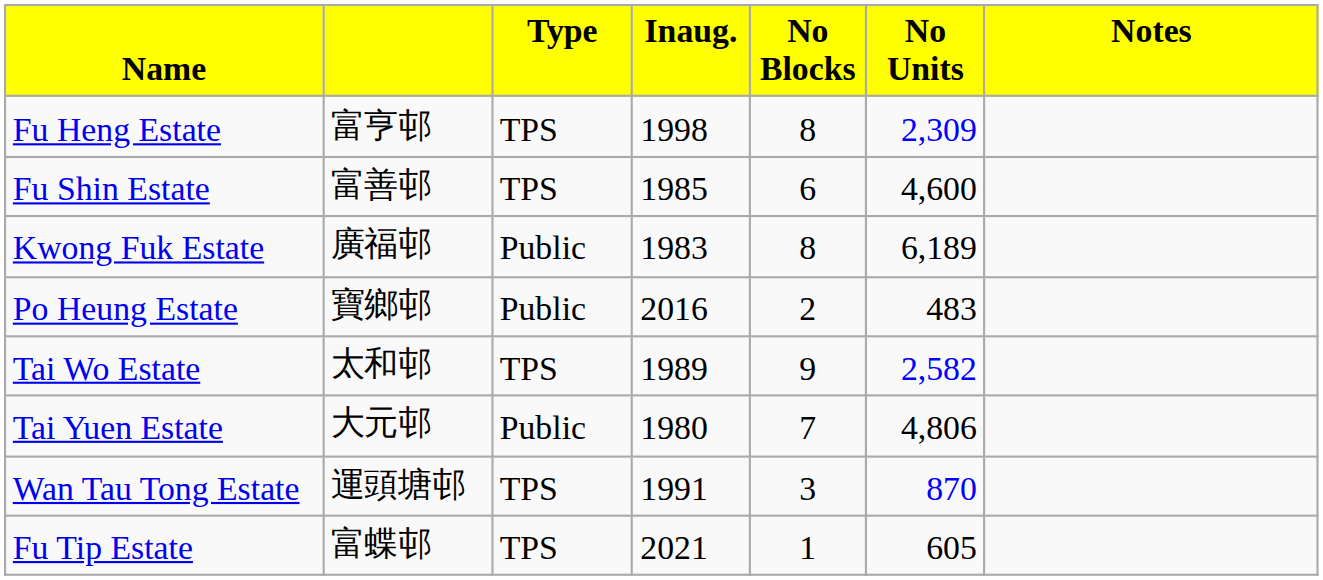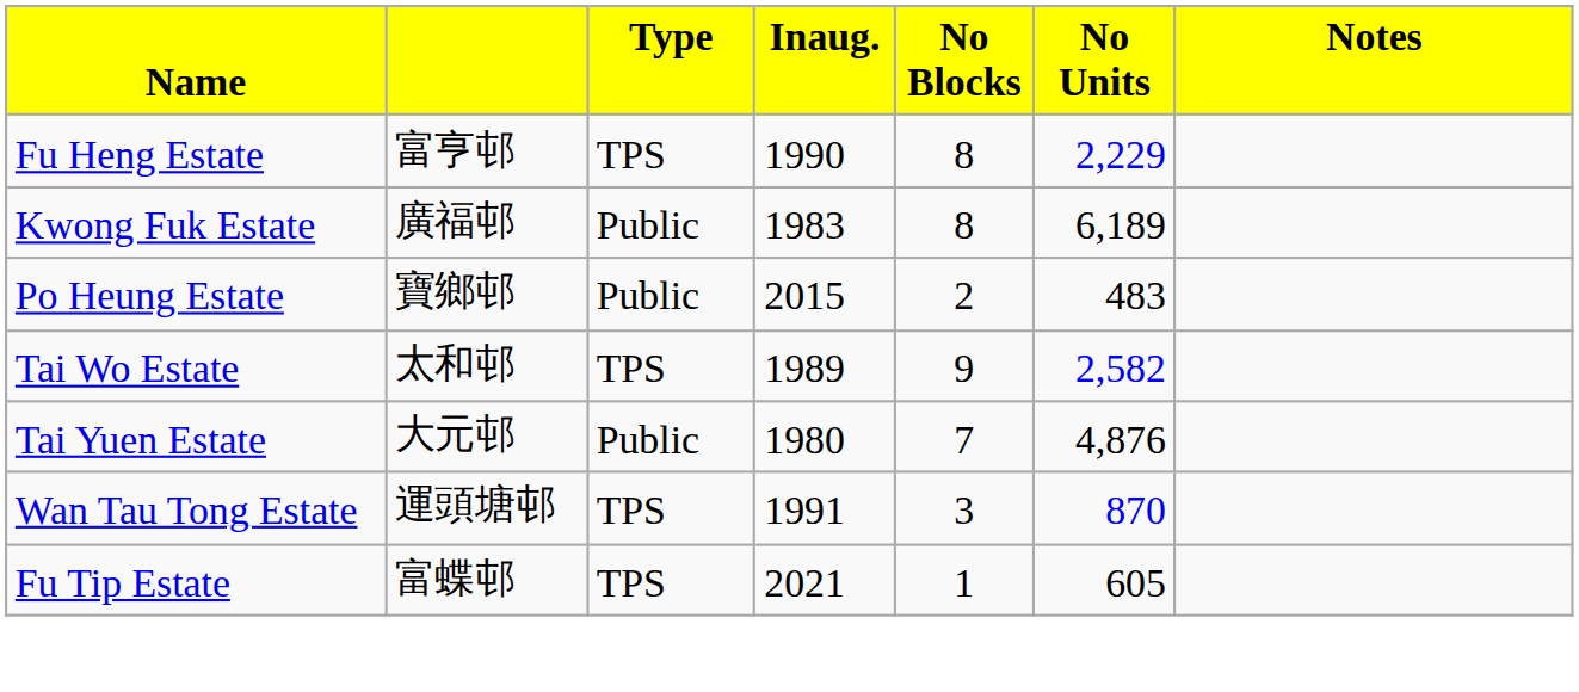Fu Heng Estate | column 4: 1998 -> 1990
Fu Heng Estate | column 6: 2,309 -> 2,229
- row: Fu Shin Estate | 富善邨 | TPS | 1985 | 6 | 4,600
Po Heung Estate | column 4: 2016 -> 2015
Tai Yuen Estate | column 6: 4,806 -> 4,876
